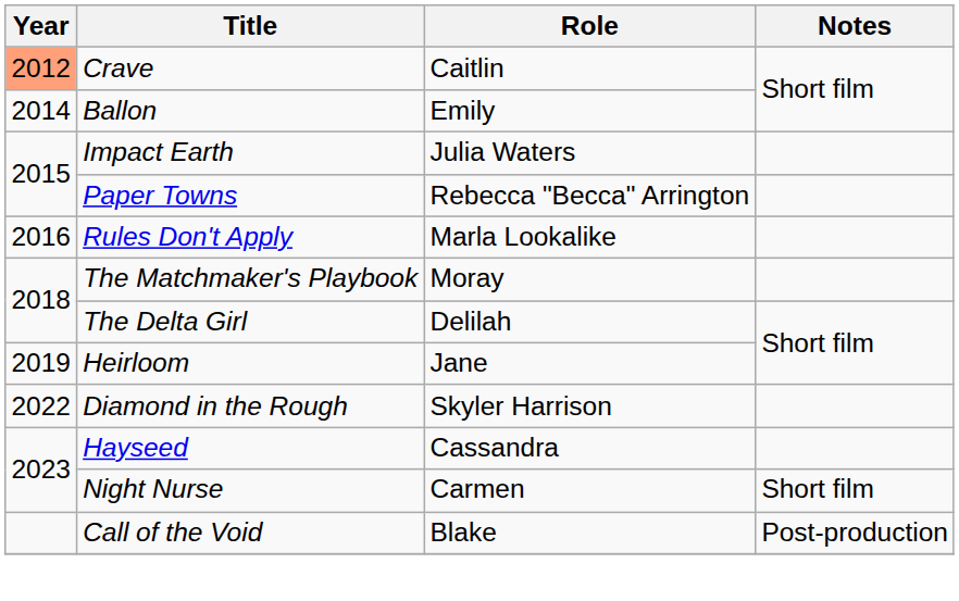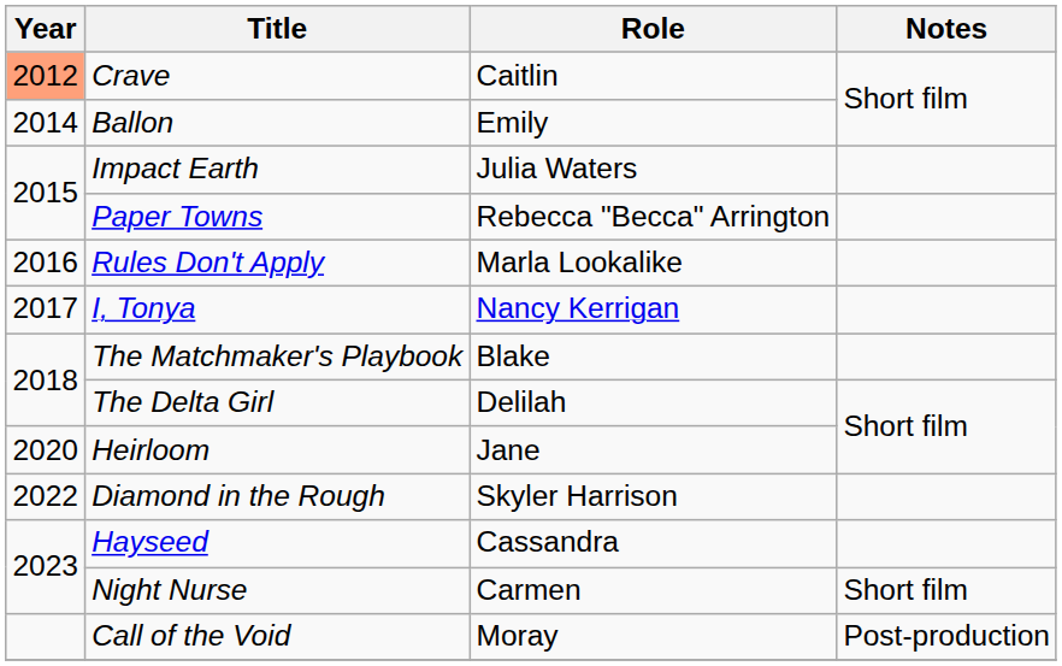+ row: 2017 | I, Tonya | Nancy Kerrigan
The Matchmaker's Playbook | Role: Moray -> Blake
Heirloom | Year: 2019 -> 2020
Call of the Void | Role: Blake -> Moray
